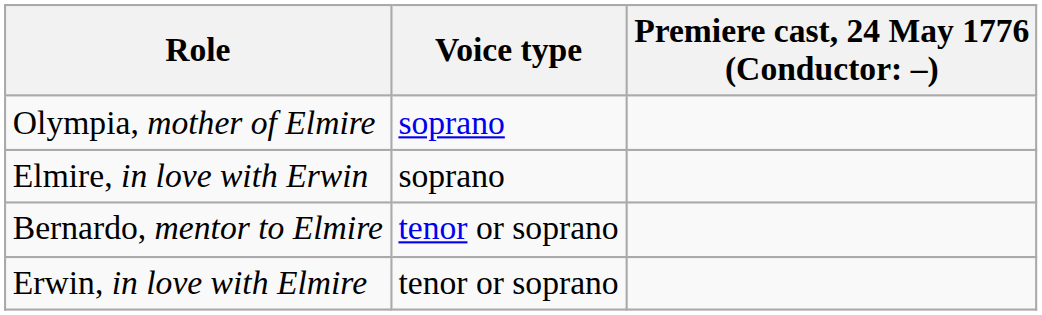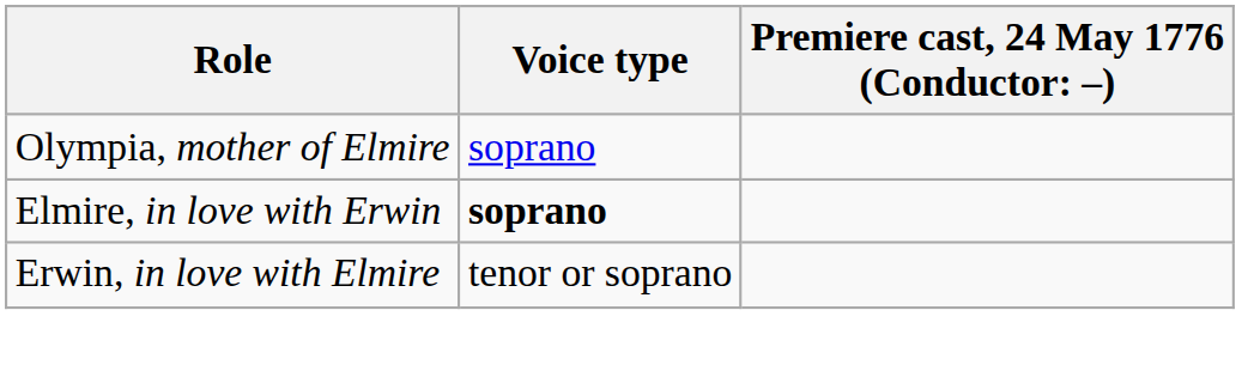Elmire, in love with Erwin | Voice type: normal -> bold
- row: Bernardo, mentor to Elmire | tenor or soprano
